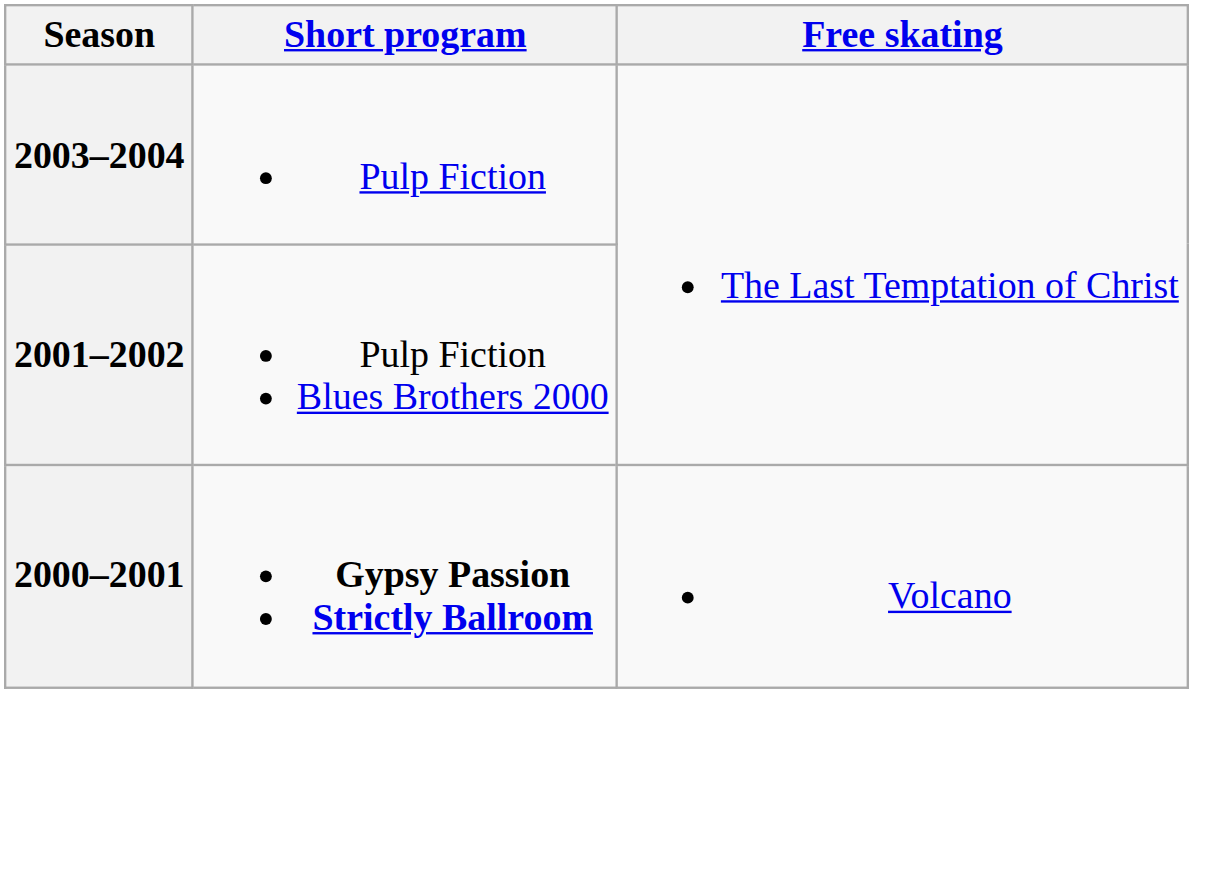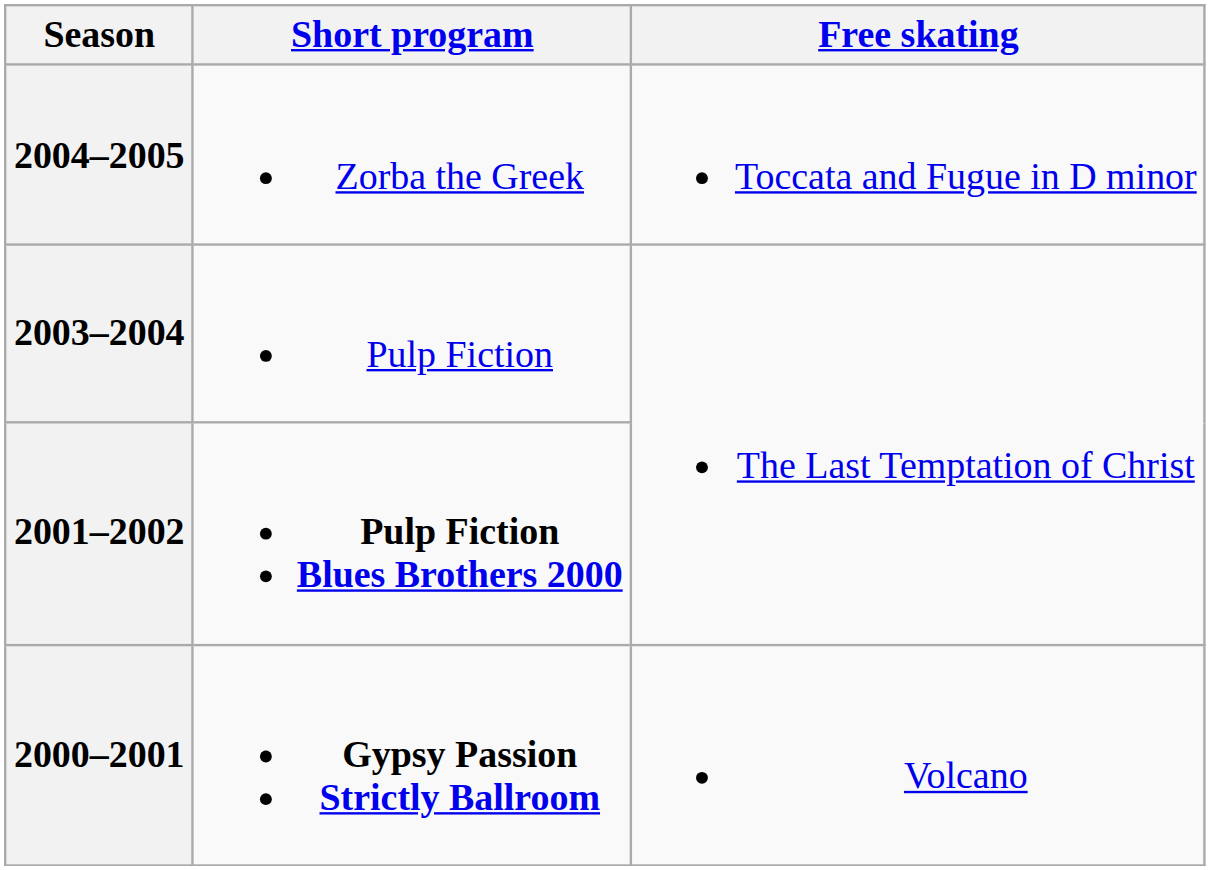+ row: 2004–2005 | Zorba the Greek | Toccata and Fugue in D minor
2001–2002 | Short program: normal -> bold
